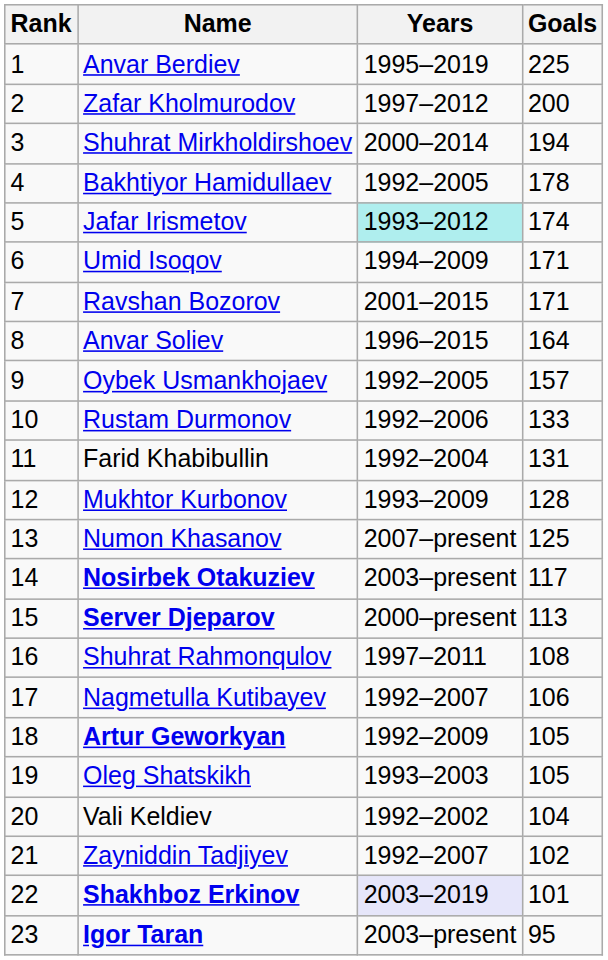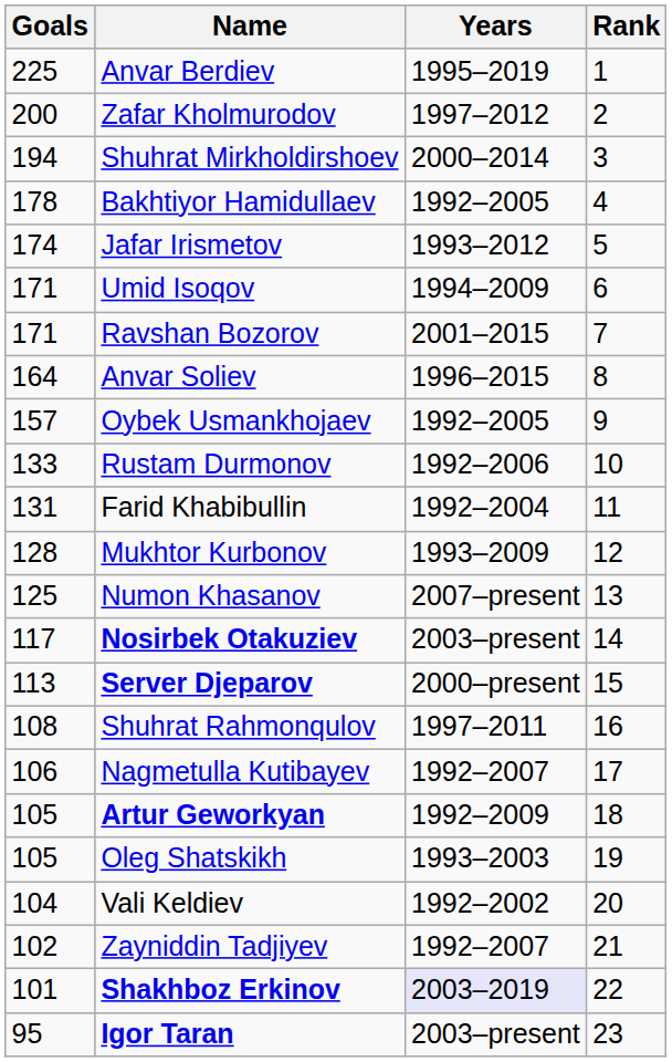columns swapped: Rank <-> Goals
Jafar Irismetov | Years: paleturquoise background -> no background
